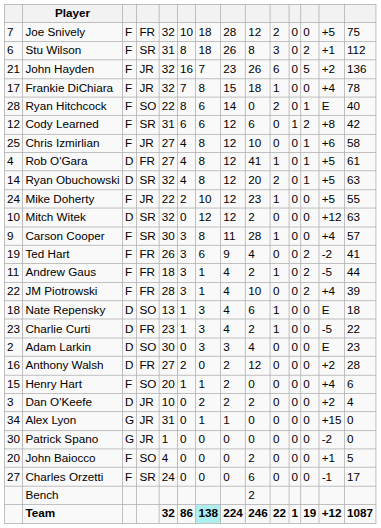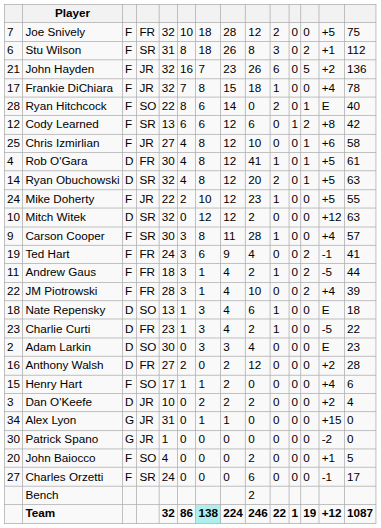Cody Learned | column 5: 31 -> 13
Rob O'Gara | column 5: 27 -> 30
Ted Hart | column 5: 26 -> 24
Ted Hart | column 13: -2 -> -1
Henry Hart | column 5: 20 -> 17
